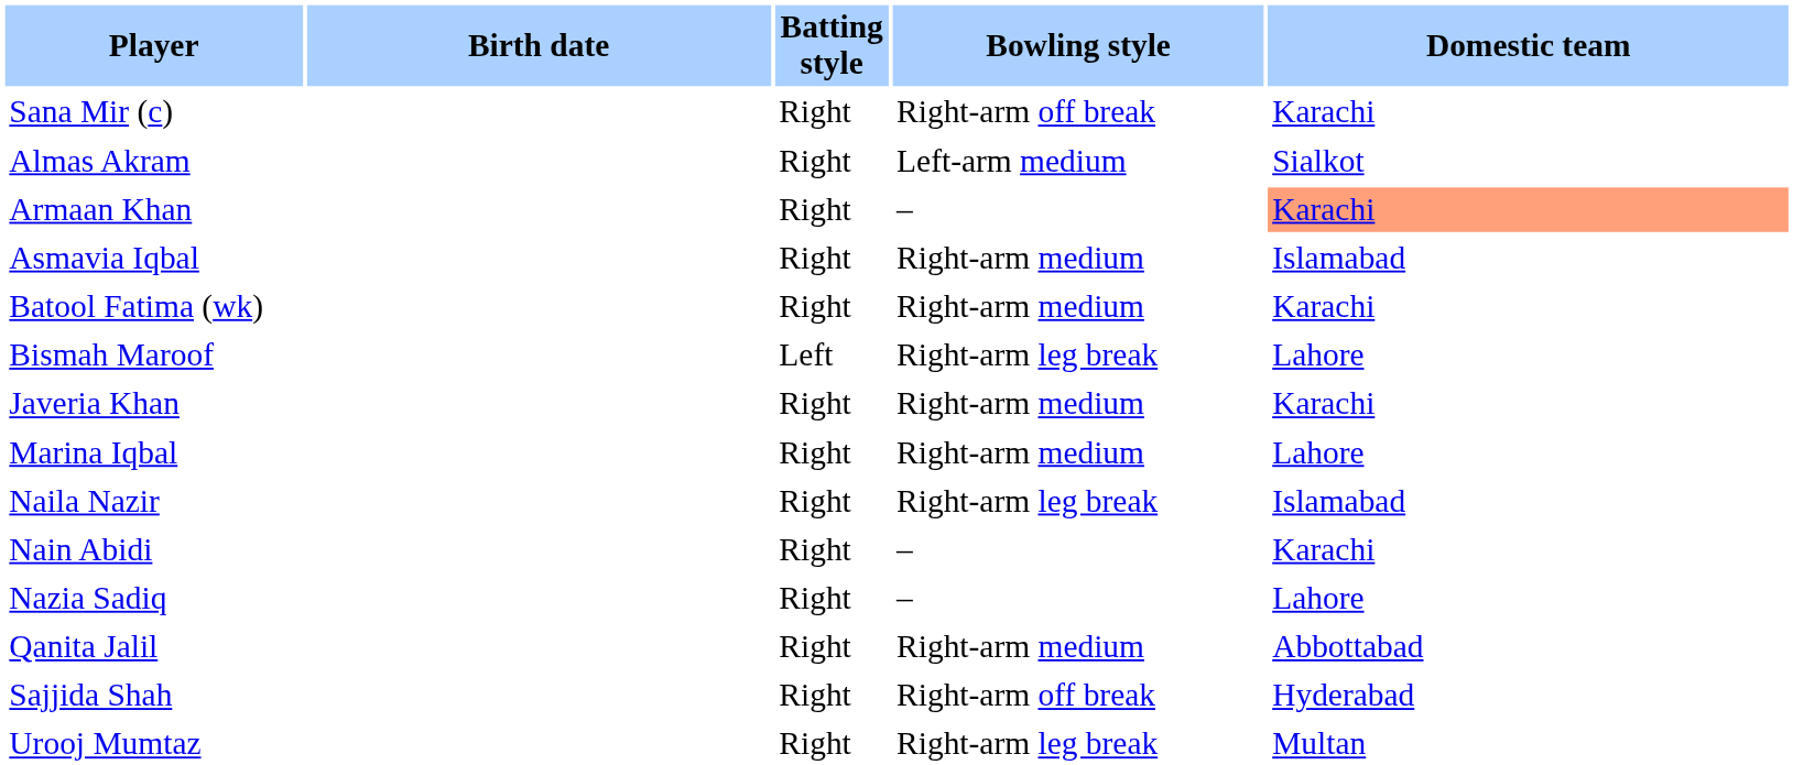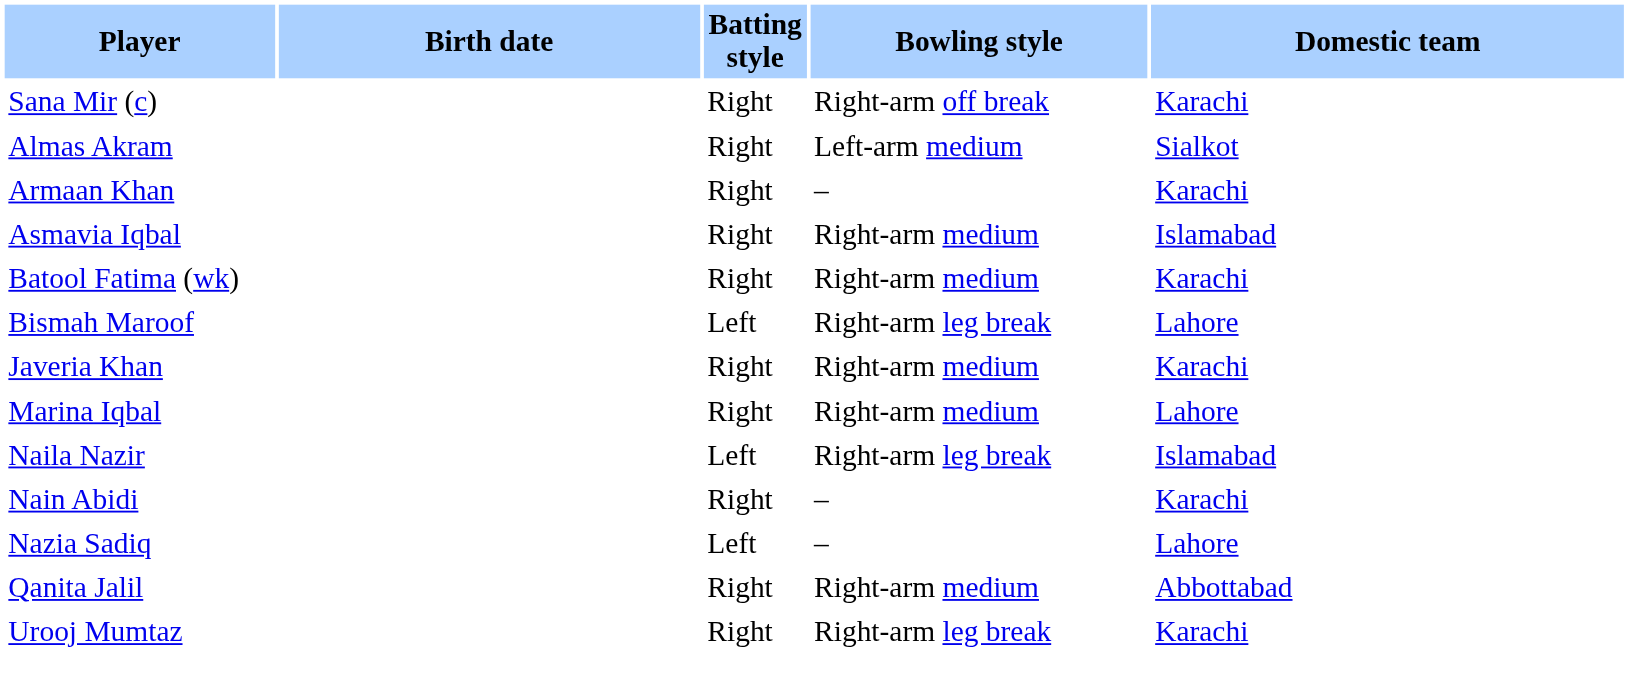Armaan Khan | Domestic team: lightsalmon background -> no background
Naila Nazir | Batting style: Right -> Left
Nazia Sadiq | Batting style: Right -> Left
- row: Sajjida Shah | Right | Right-arm off break | Hyderabad
Urooj Mumtaz | Domestic team: Multan -> Karachi
